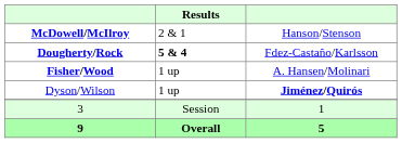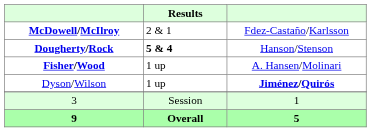McDowell/McIlroy | column 3: Hanson/Stenson -> Fdez-Castaño/Karlsson
Dougherty/Rock | column 3: Fdez-Castaño/Karlsson -> Hanson/Stenson
